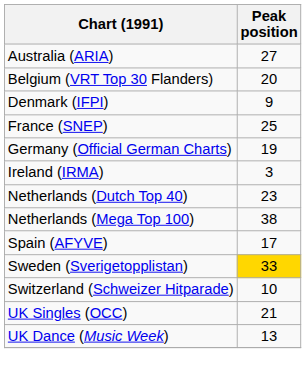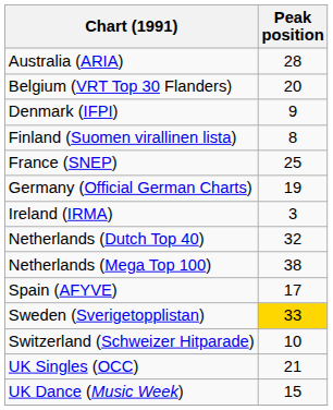Australia (ARIA) | Peak position: 27 -> 28
+ row: Finland (Suomen virallinen lista) | 8
Netherlands (Dutch Top 40) | Peak position: 23 -> 32
UK Dance (Music Week) | Peak position: 13 -> 15
